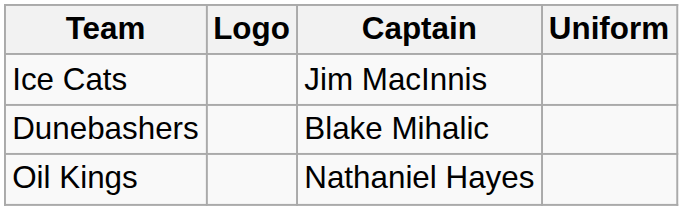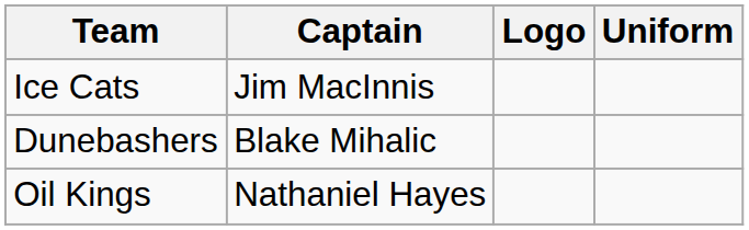columns swapped: Captain <-> Logo
